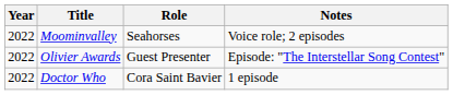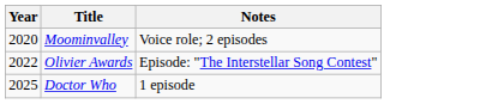- column: Role | Seahorses | Guest Presenter | Cora Saint Bavier
Moominvalley | Year: 2022 -> 2020
Doctor Who | Year: 2022 -> 2025
